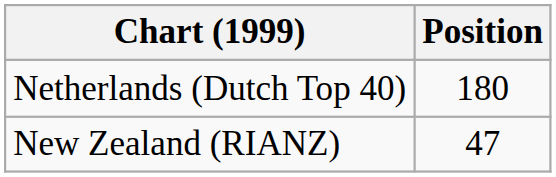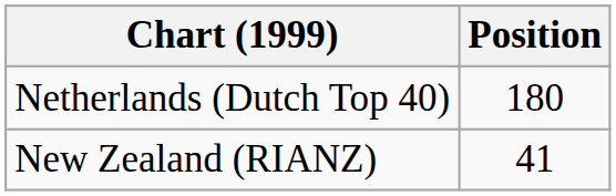New Zealand (RIANZ) | Position: 47 -> 41
